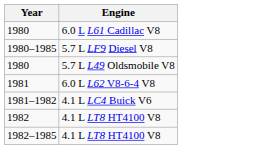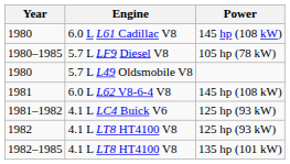+ column: Power | 145 hp (108 kW) | 105 hp (78 kW) | 145 hp (108 kW) | 125 hp (93 kW) | 125 hp (93 kW) | 135 hp (101 kW)
